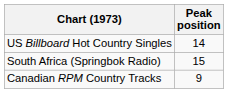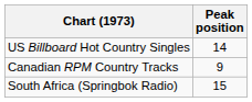rows swapped: Canadian RPM Country Tracks <-> South Africa (Springbok Radio)
